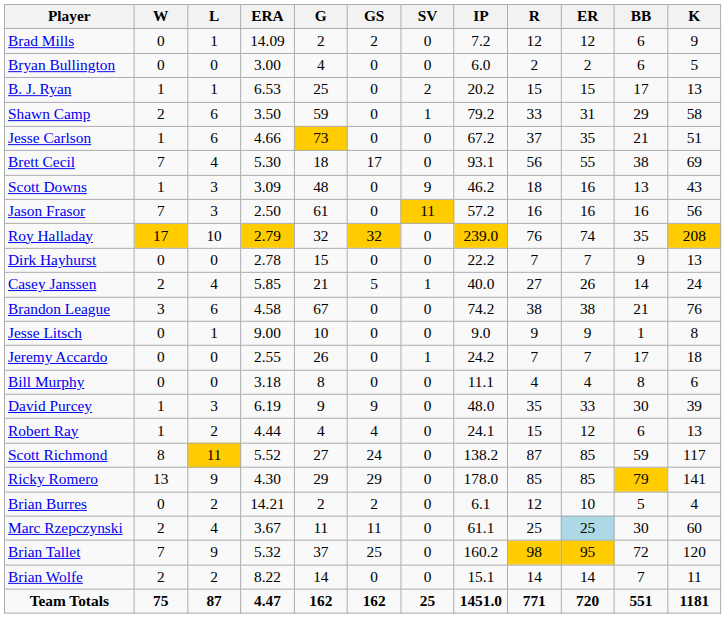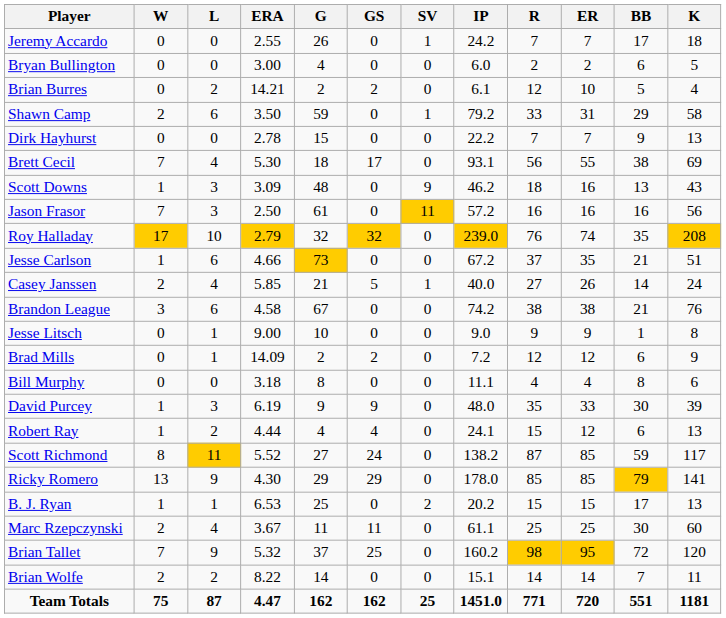rows swapped: Jeremy Accardo <-> Brad Mills
rows swapped: Brian Burres <-> B. J. Ryan
rows swapped: Jesse Carlson <-> Dirk Hayhurst
Marc Rzepczynski | ER: lightblue background -> no background
